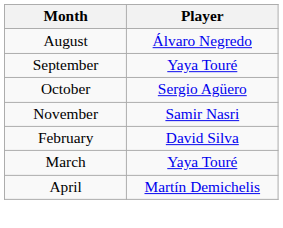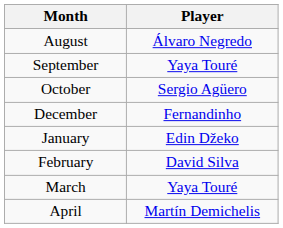- row: November | Samir Nasri
+ row: December | Fernandinho
+ row: January | Edin Džeko
